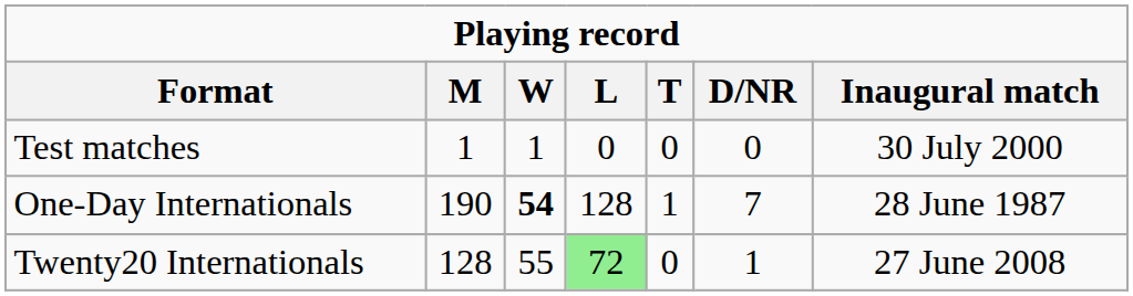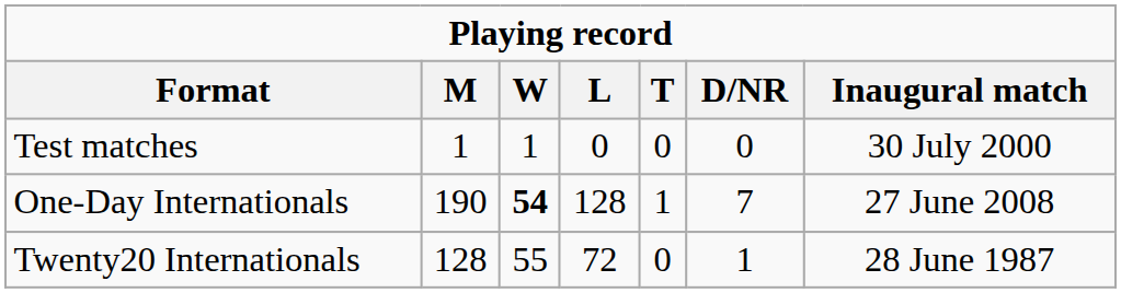One-Day Internationals | Inaugural match: 28 June 1987 -> 27 June 2008
Twenty20 Internationals | L: lightgreen background -> no background
Twenty20 Internationals | Inaugural match: 27 June 2008 -> 28 June 1987
